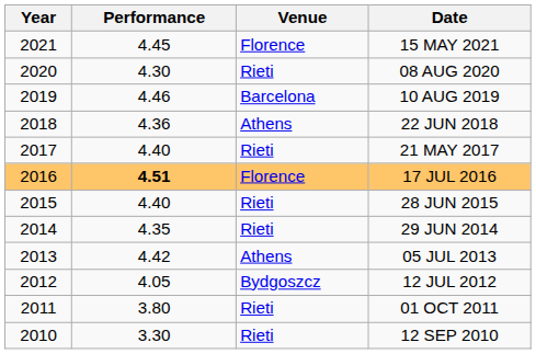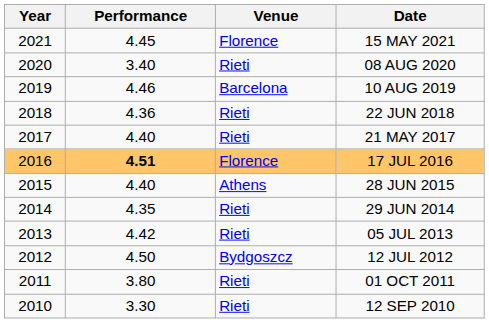08 AUG 2020 | Performance: 4.30 -> 3.40
22 JUN 2018 | Venue: Athens -> Rieti
28 JUN 2015 | Venue: Rieti -> Athens
05 JUL 2013 | Venue: Athens -> Rieti
12 JUL 2012 | Performance: 4.05 -> 4.50
